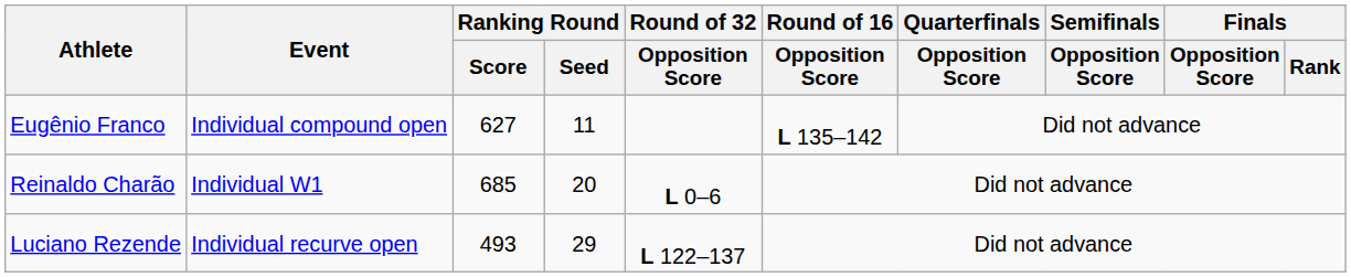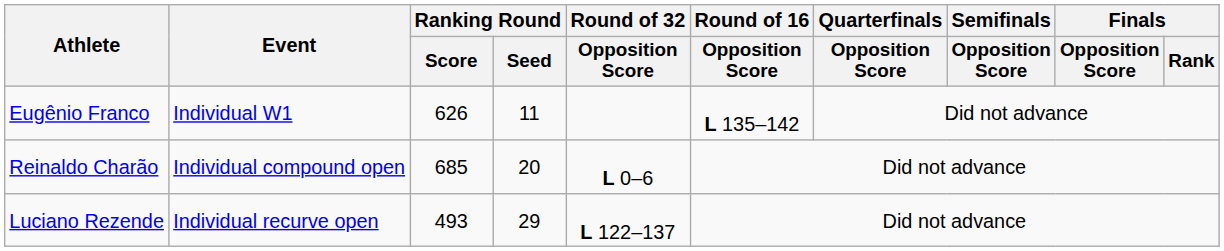Eugênio Franco | Event: Individual compound open -> Individual W1
Eugênio Franco | Ranking Round / Score: 627 -> 626
Reinaldo Charão | Event: Individual W1 -> Individual compound open
